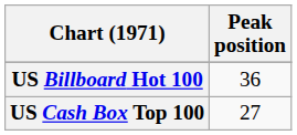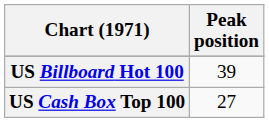US Billboard Hot 100 | Peak position: 36 -> 39
